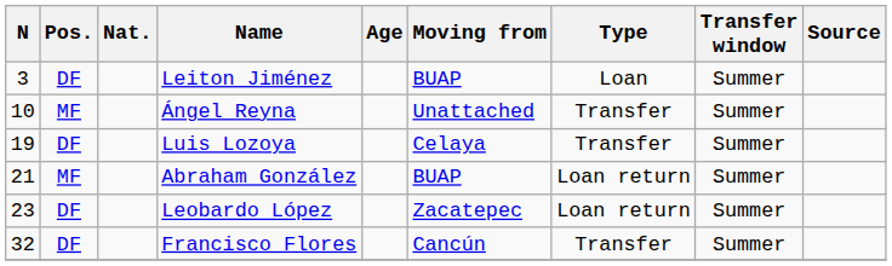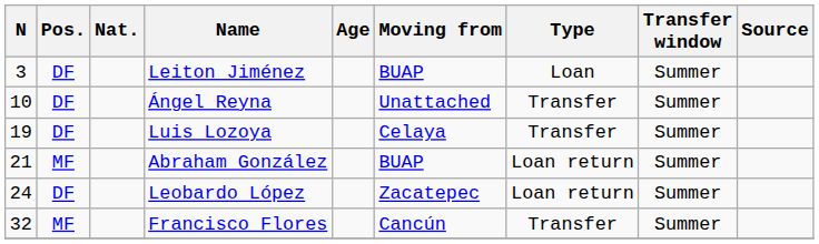Ángel Reyna | Pos.: MF -> DF
Leobardo López | N: 23 -> 24
Francisco Flores | Pos.: DF -> MF
